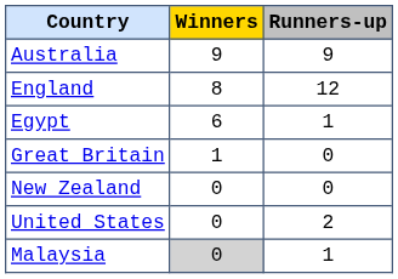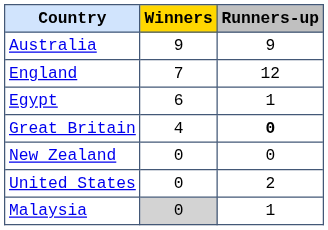England | Winners: 8 -> 7
Great Britain | Winners: 1 -> 4
Great Britain | Runners-up: normal -> bold
